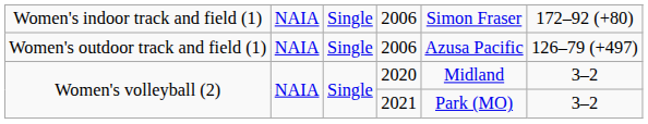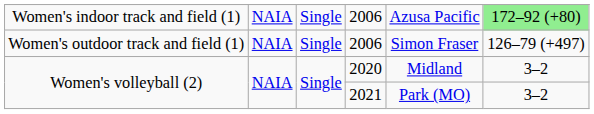Women's indoor track and field (1) | column 5: Simon Fraser -> Azusa Pacific
Women's indoor track and field (1) | column 6: no background -> lightgreen background
Women's outdoor track and field (1) | column 5: Azusa Pacific -> Simon Fraser
